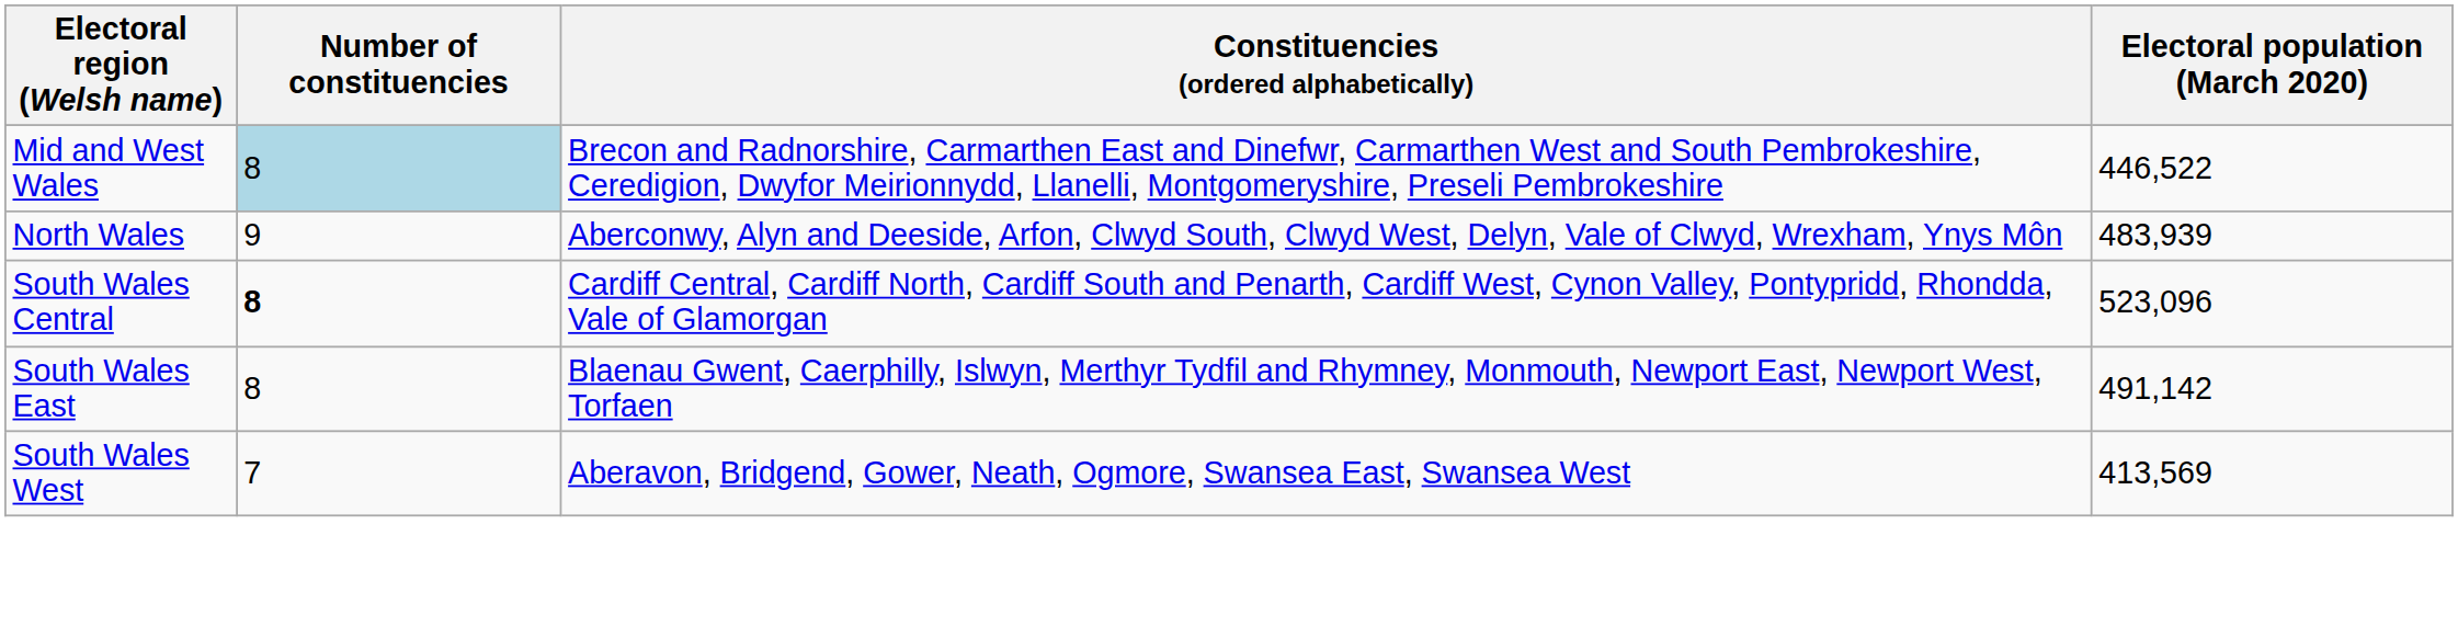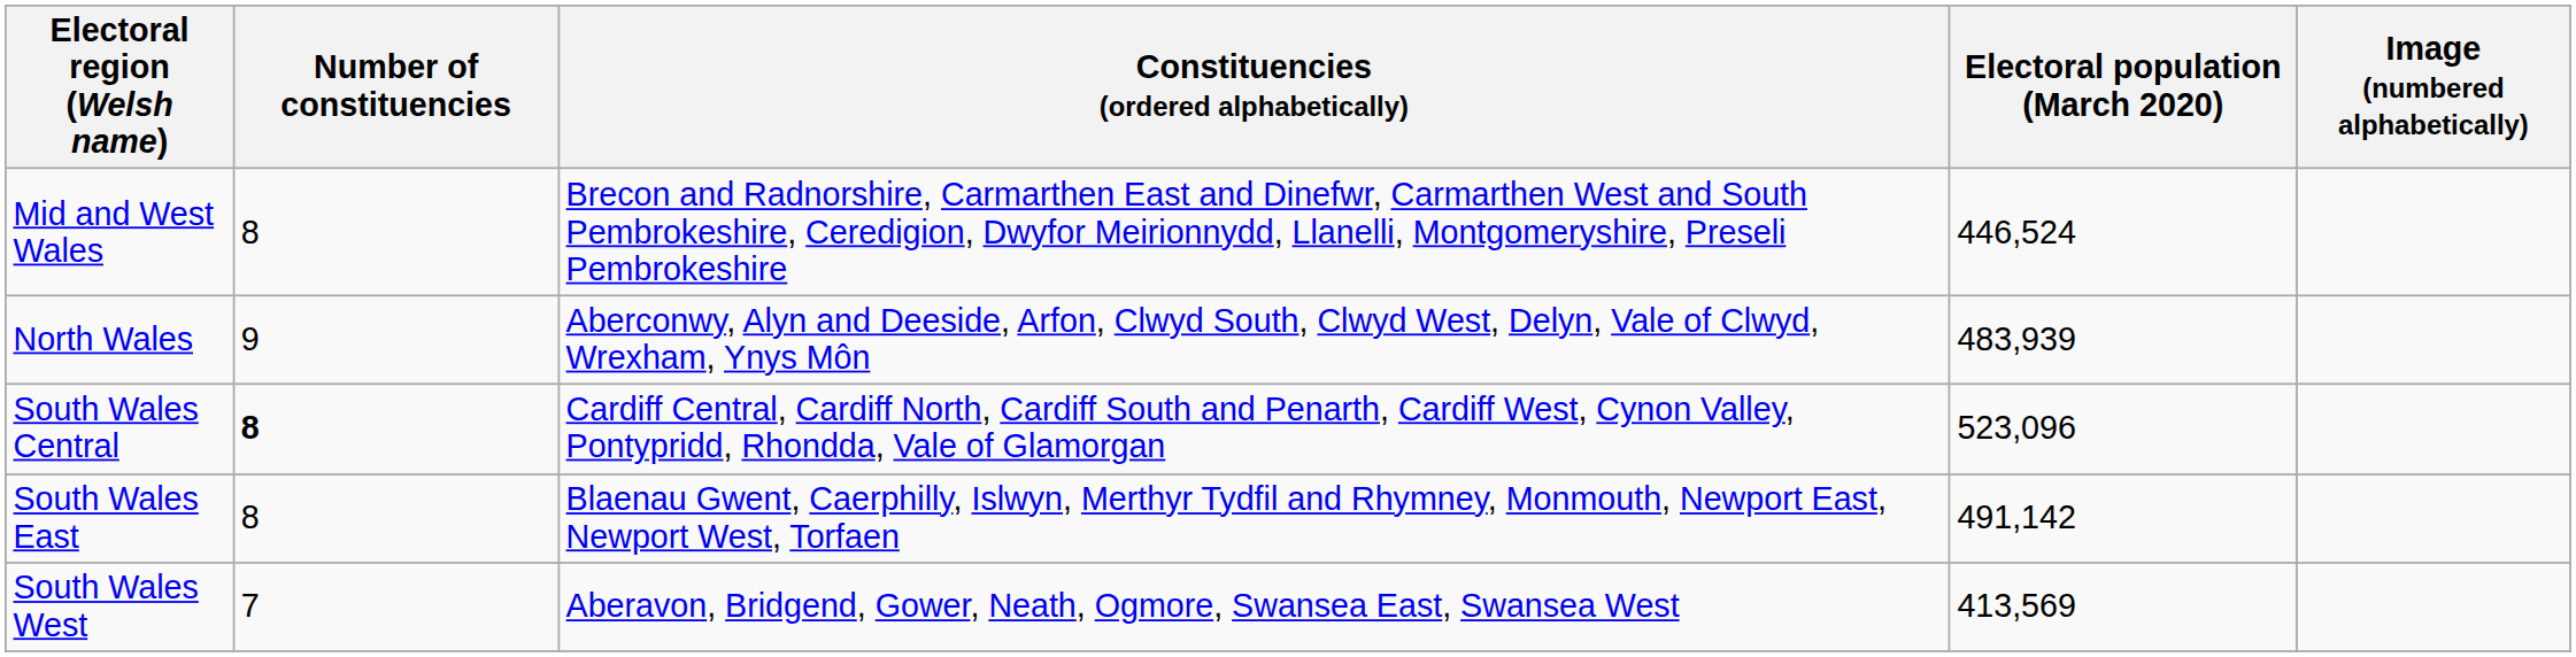+ column: Image (numbered alphabetically)
Mid and West Wales | Number of constituencies: lightblue background -> no background
Mid and West Wales | Electoral population (March 2020): 446,522 -> 446,524
